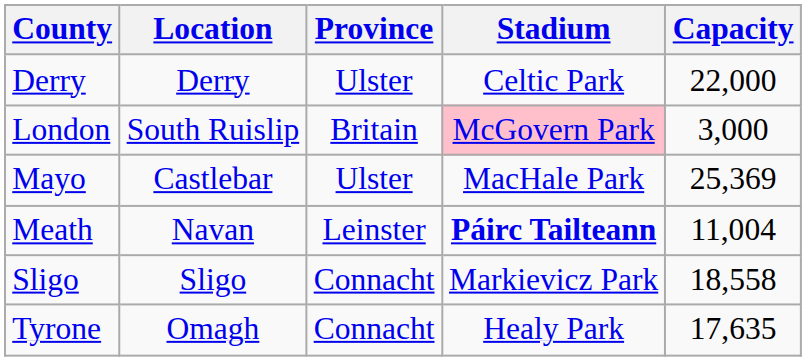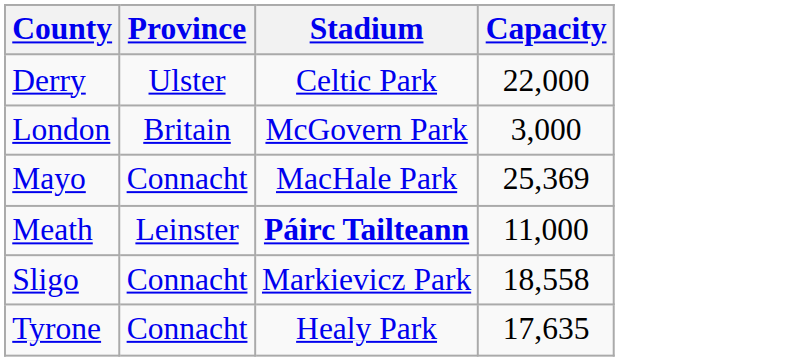- column: Location | Derry | South Ruislip | Castlebar | Navan | Sligo | Omagh
London | Stadium: pink background -> no background
Mayo | Province: Ulster -> Connacht
Meath | Capacity: 11,004 -> 11,000
